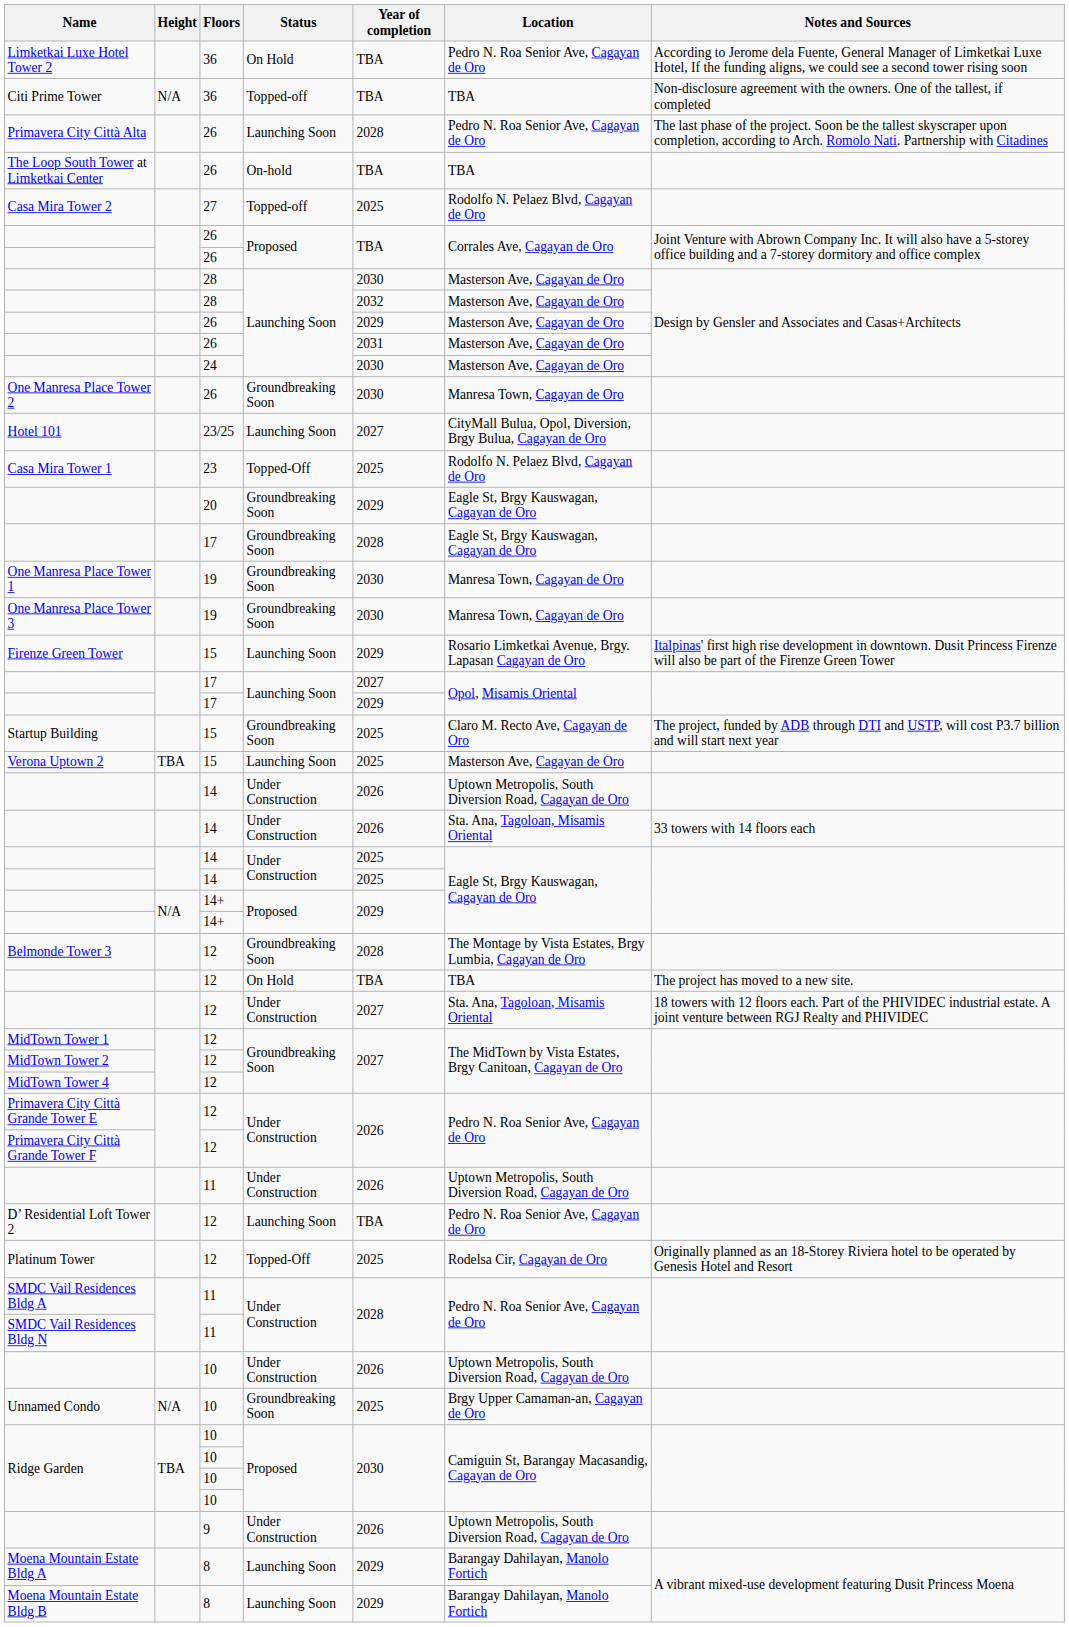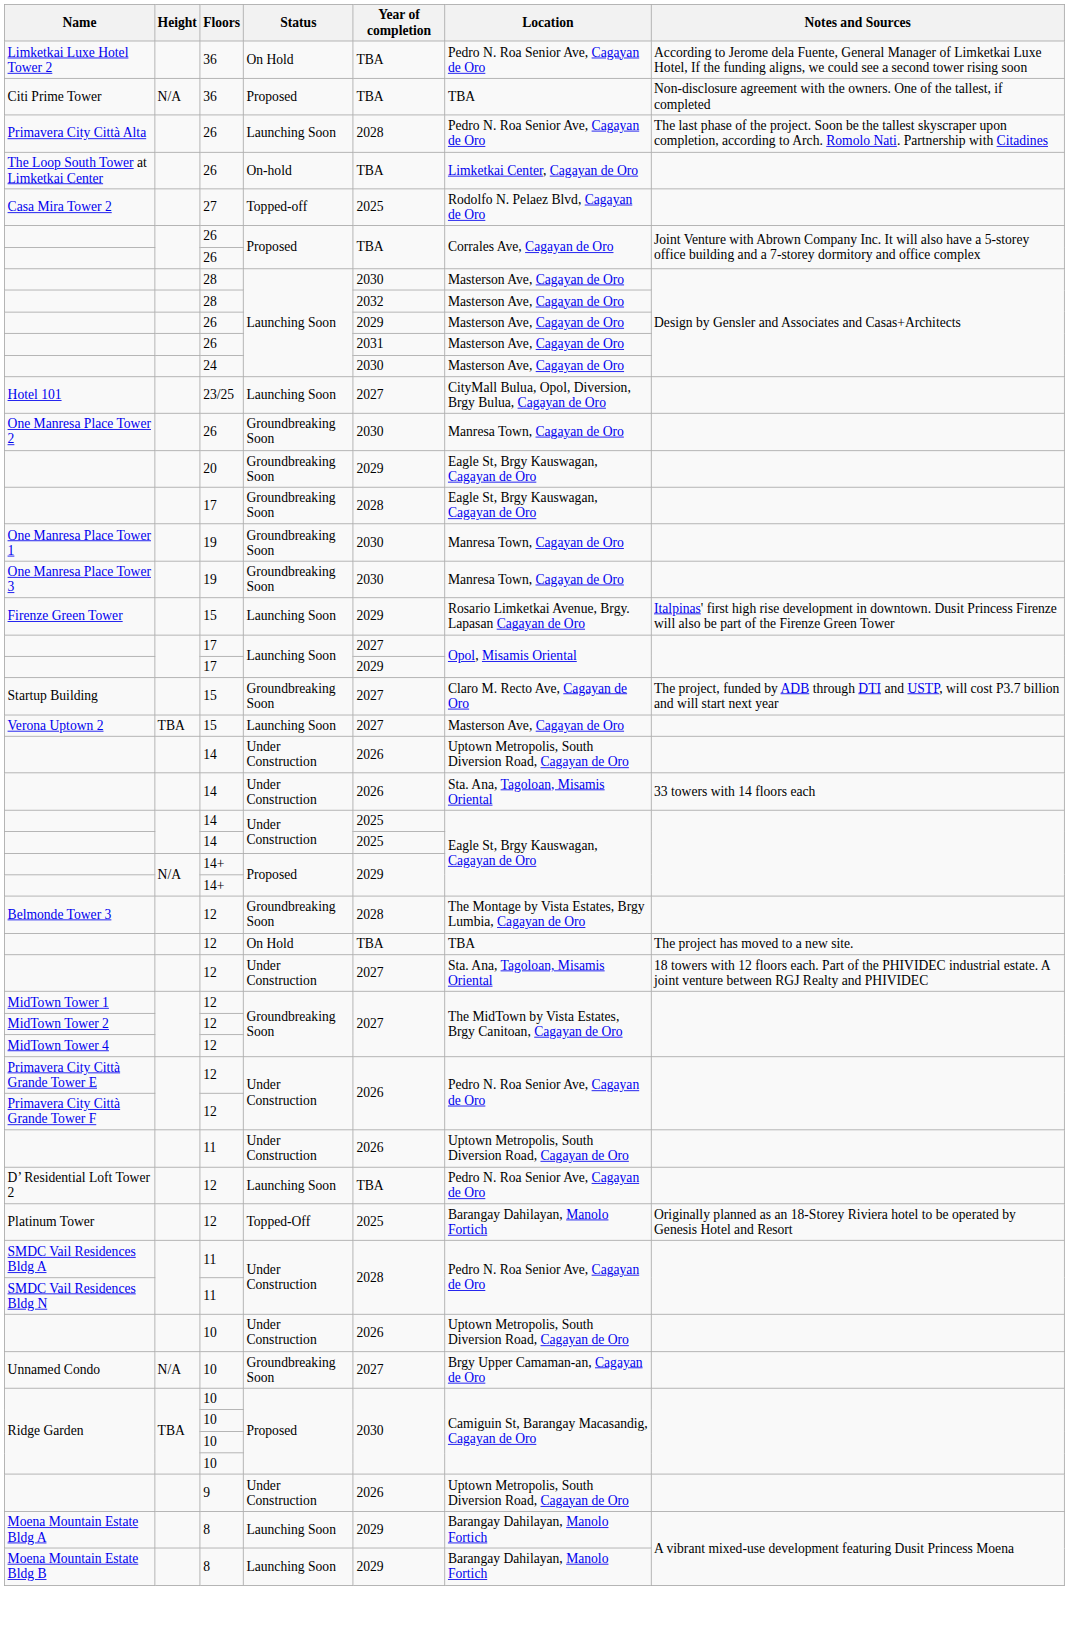Citi Prime Tower | Status: Topped-off -> Proposed
The Loop South Tower at Limketkai Center | Location: TBA -> Limketkai Center, Cagayan de Oro
rows swapped: One Manresa Place Tower 2 <-> Hotel 101
- row: Casa Mira Tower 1 | 23 | Topped-Off | 2025 | Rodolfo N. Pelaez Blvd, Cagayan de Oro
Startup Building | Year of completion: 2025 -> 2027
Verona Uptown 2 | Year of completion: 2025 -> 2027
Platinum Tower | Location: Rodelsa Cir, Cagayan de Oro -> Barangay Dahilayan, Manolo Fortich
Unnamed Condo | Year of completion: 2025 -> 2027
